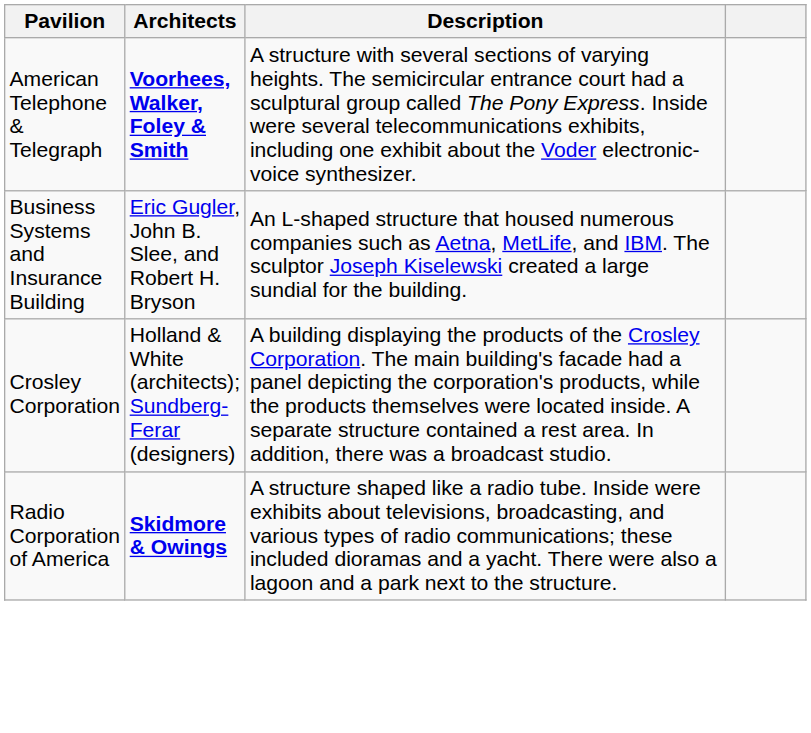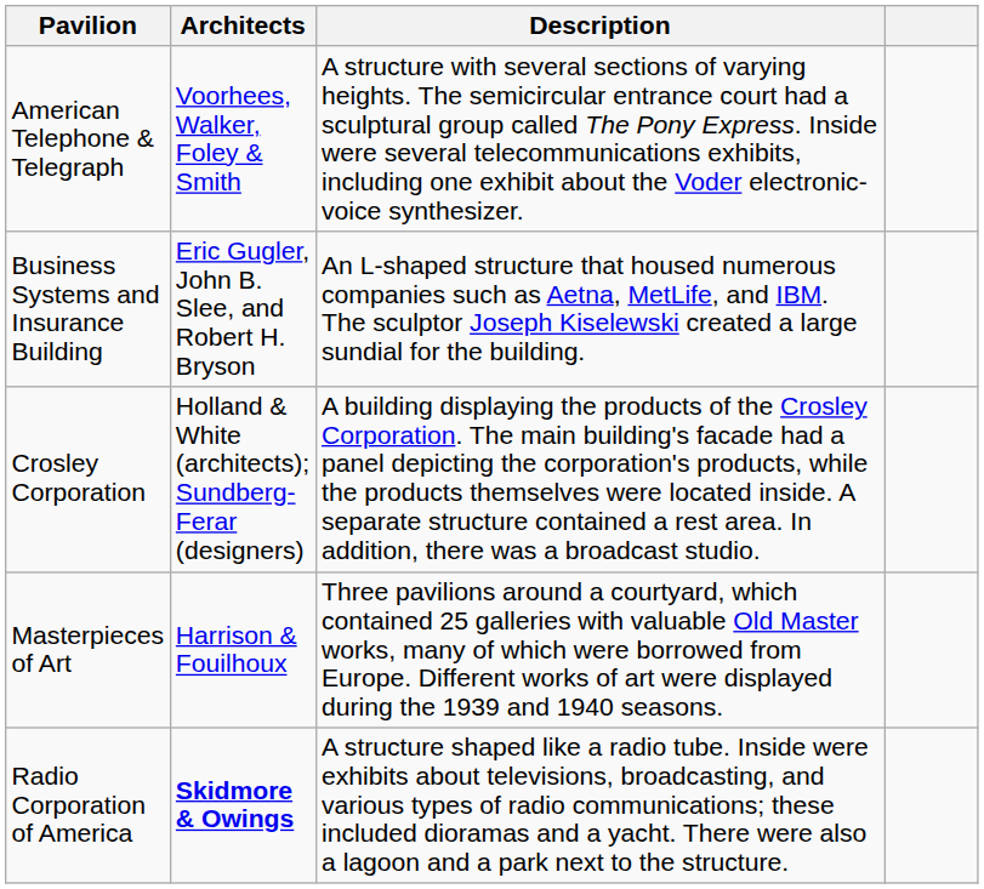American Telephone & Telegraph | Architects: bold -> normal
+ row: Masterpieces of Art | Harrison & Fouilhoux | Three pavilions around a courtyard, which contained 25 galleries with valuable Old Master works, many of which were borrowed from Europe. Different works of art were displayed during the 1939 and 1940 seasons.
